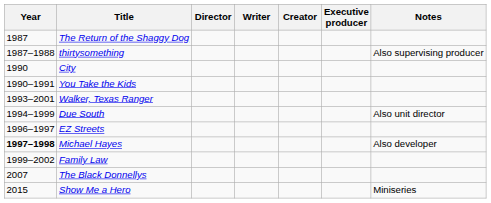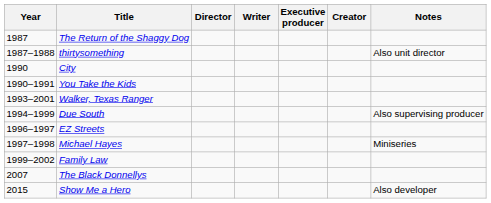columns swapped: Executive producer <-> Creator
thirtysomething | Notes: Also supervising producer -> Also unit director
Due South | Notes: Also unit director -> Also supervising producer
Michael Hayes | Year: bold -> normal
Michael Hayes | Notes: Also developer -> Miniseries
Show Me a Hero | Notes: Miniseries -> Also developer
